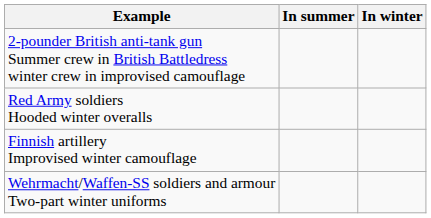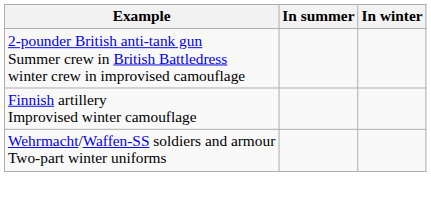- row: Red Army soldiers Hooded winter overalls
